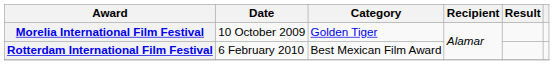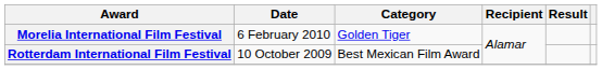Morelia International Film Festival | Date: 10 October 2009 -> 6 February 2010
Rotterdam International Film Festival | Date: 6 February 2010 -> 10 October 2009
